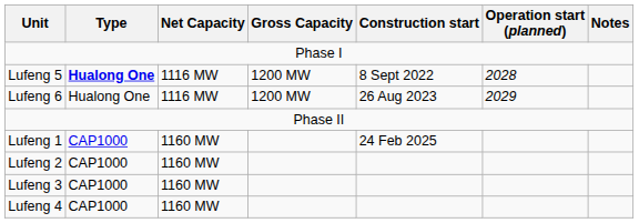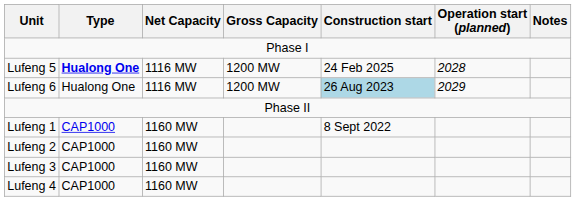Lufeng 5 | Construction start: 8 Sept 2022 -> 24 Feb 2025
Lufeng 6 | Construction start: no background -> lightblue background
Lufeng 1 | Construction start: 24 Feb 2025 -> 8 Sept 2022
